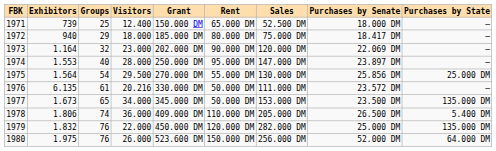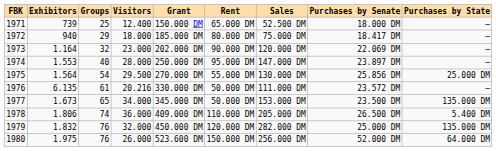1979 | Visitors: 22.000 -> 32.000
